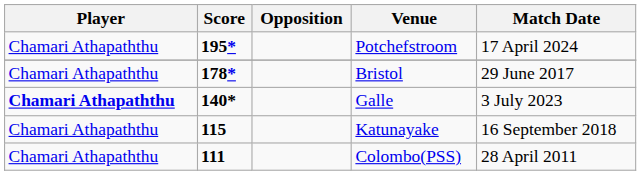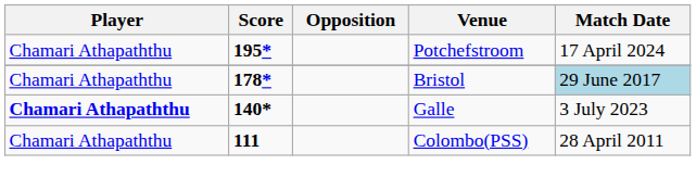Bristol | Match Date: no background -> lightblue background
- row: Chamari Athapaththu | 115 | Katunayake | 16 September 2018
